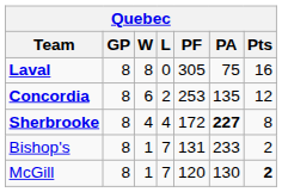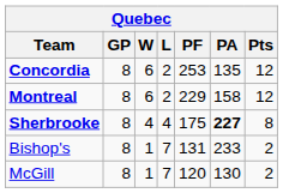- row: Laval | 8 | 8 | 0 | 305 | 75 | 16
+ row: Montreal | 8 | 6 | 2 | 229 | 158 | 12
Sherbrooke | PF: 172 -> 175
McGill | Pts: bold -> normal
